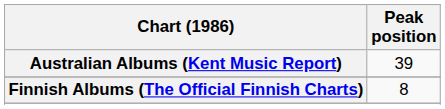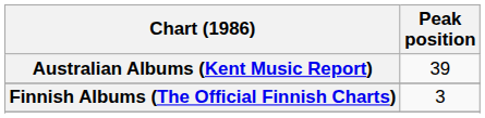Finnish Albums (The Official Finnish Charts) | Peak position: 8 -> 3
